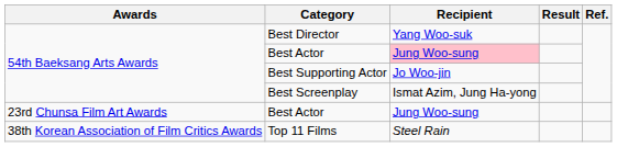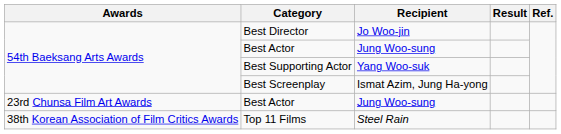Best Director | Recipient: Yang Woo-suk -> Jo Woo-jin
54th Baeksang Arts Awards / Best Actor | Recipient: pink background -> no background
Best Supporting Actor | Recipient: Jo Woo-jin -> Yang Woo-suk
